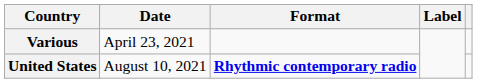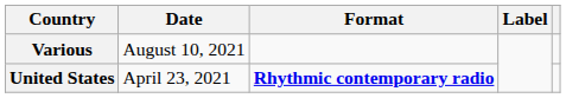Various | Date: April 23, 2021 -> August 10, 2021
United States | Date: August 10, 2021 -> April 23, 2021
